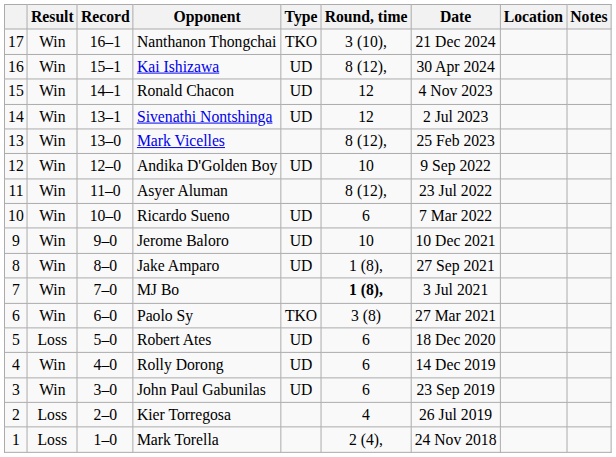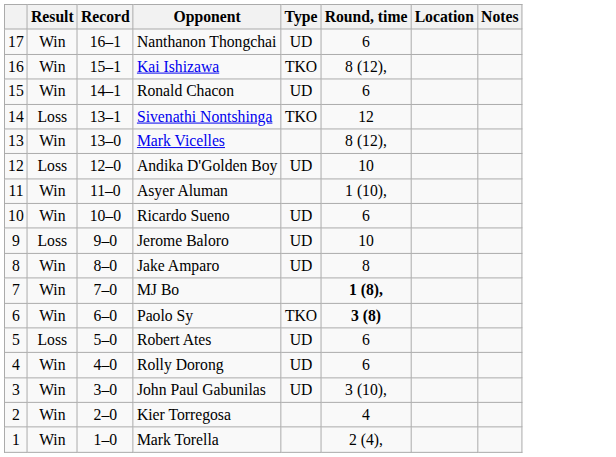- column: Date | 21 Dec 2024 | 30 Apr 2024 | 4 Nov 2023 | 2 Jul 2023 | 25 Feb 2023 | 9 Sep 2022 | 23 Jul 2022 | 7 Mar 2022 | 10 Dec 2021 | 27 Sep 2021 | 3 Jul 2021 | 27 Mar 2021 | 18 Dec 2020 | 14 Dec 2019 | 23 Sep 2019 | 26 Jul 2019 | 24 Nov 2018
Nanthanon Thongchai | Type: TKO -> UD
Nanthanon Thongchai | Round, time: 3 (10), -> 6
Kai Ishizawa | Type: UD -> TKO
Ronald Chacon | Round, time: 12 -> 6
Sivenathi Nontshinga | Result: Win -> Loss
Sivenathi Nontshinga | Type: UD -> TKO
Andika D'Golden Boy | Result: Win -> Loss
Asyer Aluman | Round, time: 8 (12), -> 1 (10),
Jerome Baloro | Result: Win -> Loss
Jake Amparo | Round, time: 1 (8), -> 8
Paolo Sy | Round, time: normal -> bold
John Paul Gabunilas | Round, time: 6 -> 3 (10),
Kier Torregosa | Result: Loss -> Win
Mark Torella | Result: Loss -> Win
